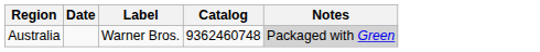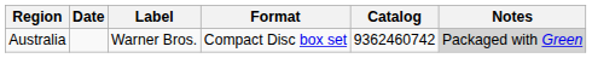+ column: Format | Compact Disc box set
Australia | Catalog: 9362460748 -> 9362460742
